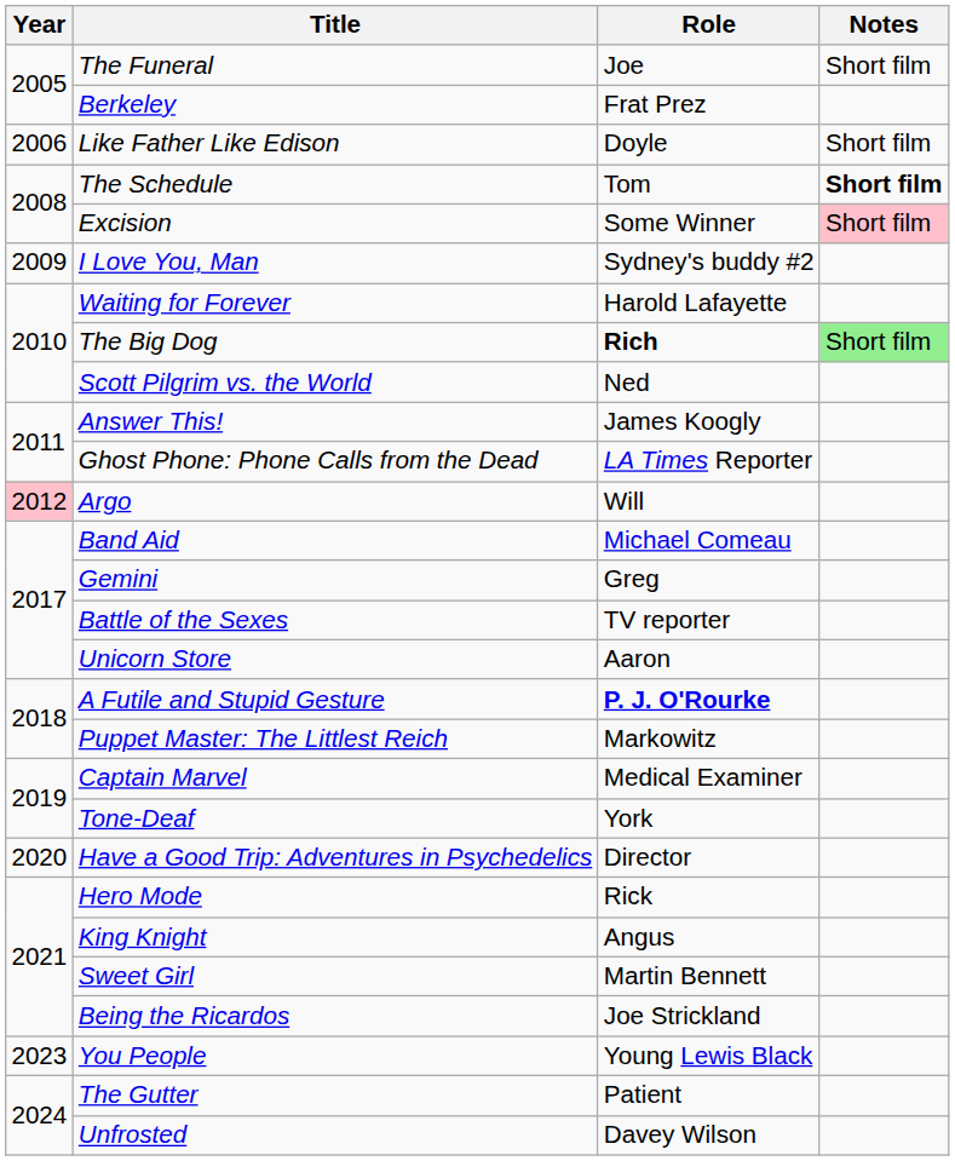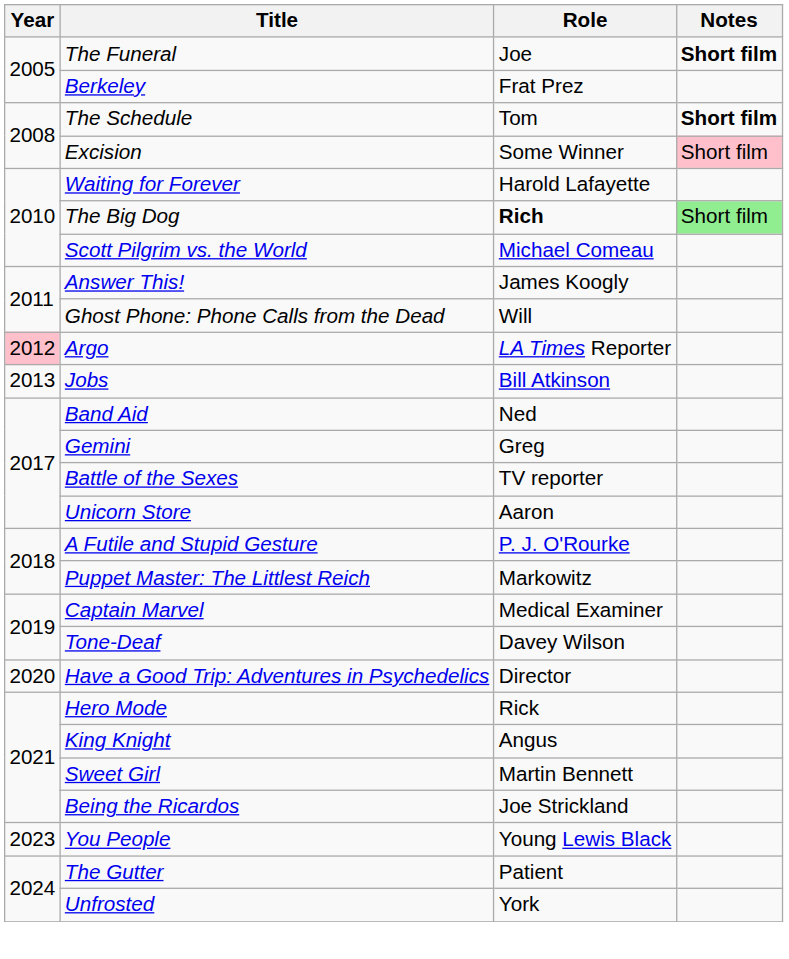The Funeral | Notes: normal -> bold
- row: 2006 | Like Father Like Edison | Doyle | Short film
- row: 2009 | I Love You, Man | Sydney's buddy #2
Scott Pilgrim vs. the World | Role: Ned -> Michael Comeau
Ghost Phone: Phone Calls from the Dead | Role: LA Times Reporter -> Will
Argo | Role: Will -> LA Times Reporter
+ row: 2013 | Jobs | Bill Atkinson
Band Aid | Role: Michael Comeau -> Ned
A Futile and Stupid Gesture | Role: bold -> normal
Tone-Deaf | Role: York -> Davey Wilson
Unfrosted | Role: Davey Wilson -> York
